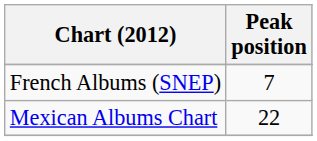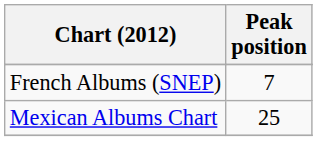Mexican Albums Chart | Peak position: 22 -> 25
